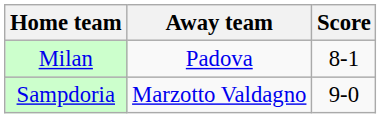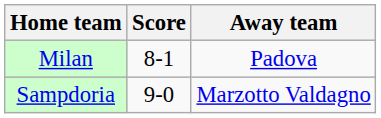columns swapped: Score <-> Away team
